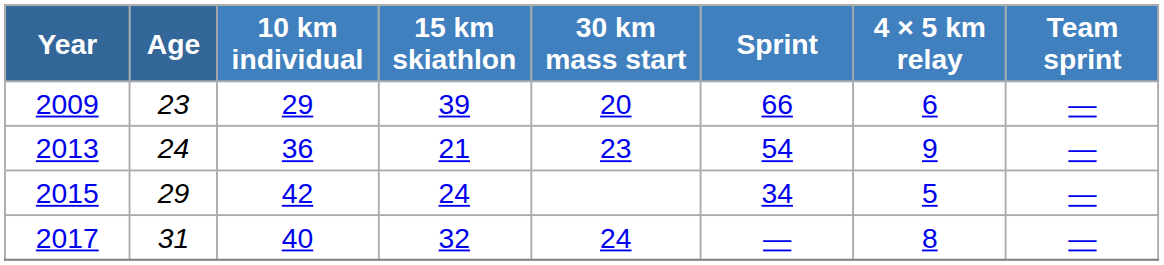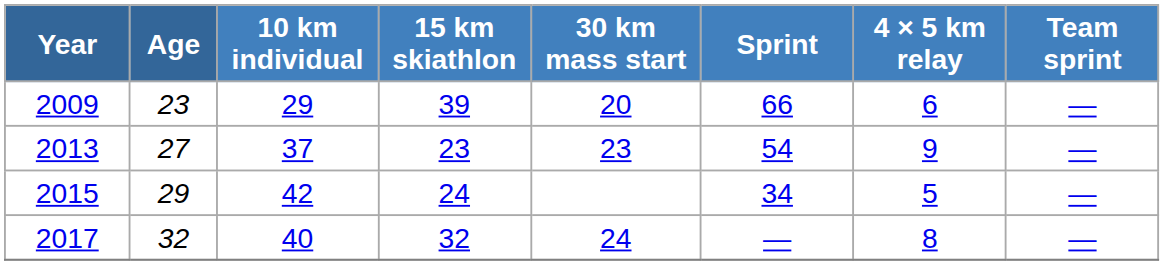2013 | Age: 24 -> 27
2013 | 10 km individual: 36 -> 37
2013 | 15 km skiathlon: 21 -> 23
2017 | Age: 31 -> 32
